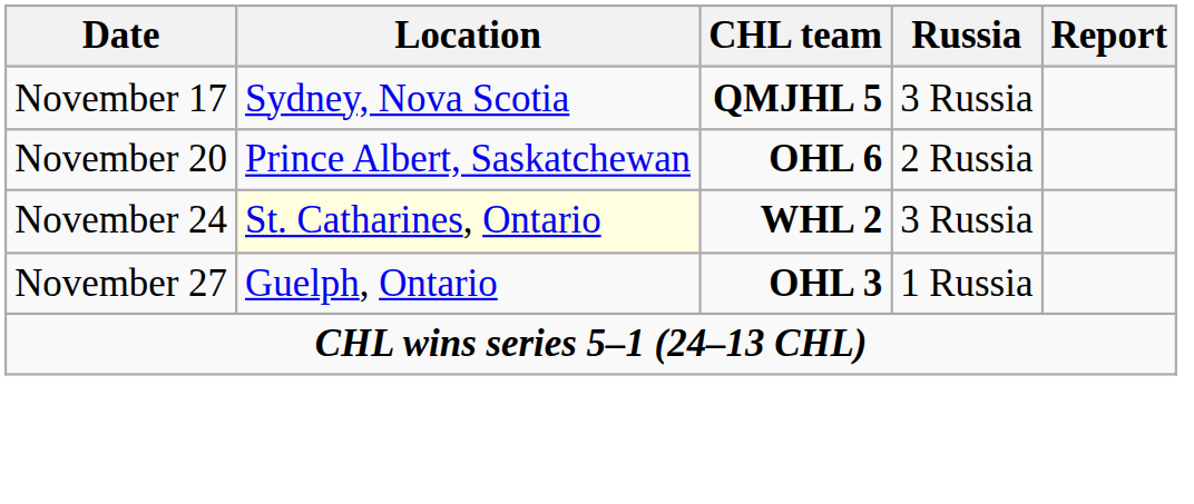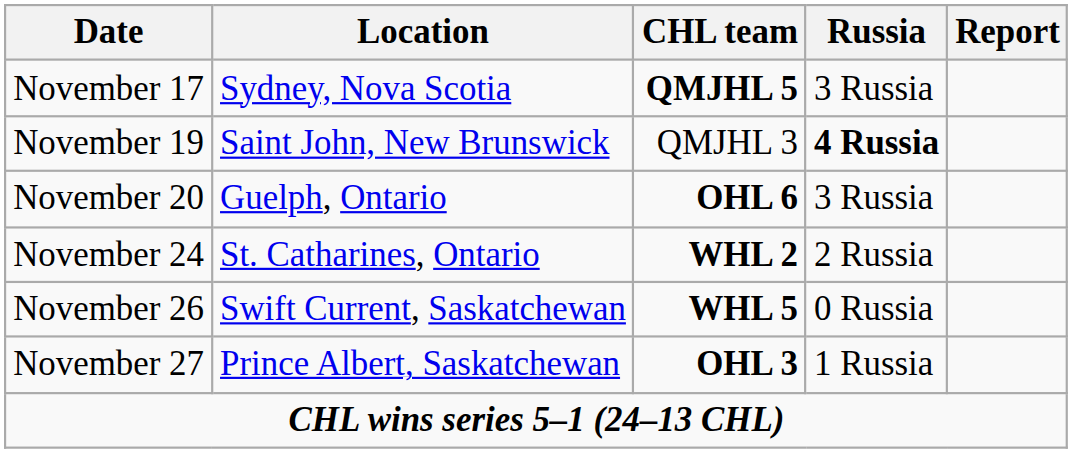+ row: November 19 | Saint John, New Brunswick | QMJHL 3 | 4 Russia
November 20 | Location: Prince Albert, Saskatchewan -> Guelph, Ontario
November 20 | Russia: 2 Russia -> 3 Russia
November 24 | Location: lightyellow background -> no background
November 24 | Russia: 3 Russia -> 2 Russia
+ row: November 26 | Swift Current, Saskatchewan | WHL 5 | 0 Russia
November 27 | Location: Guelph, Ontario -> Prince Albert, Saskatchewan
